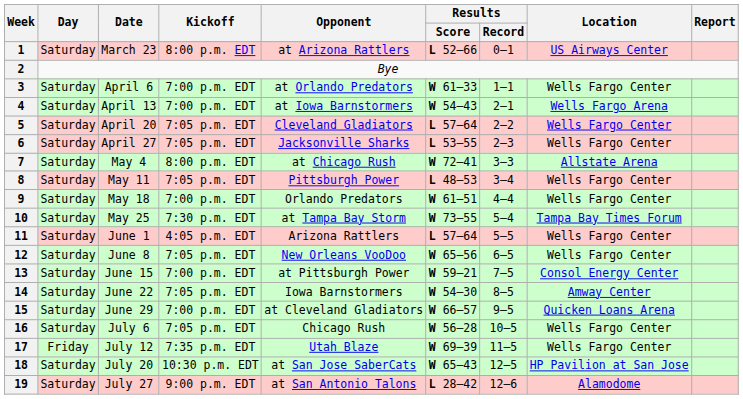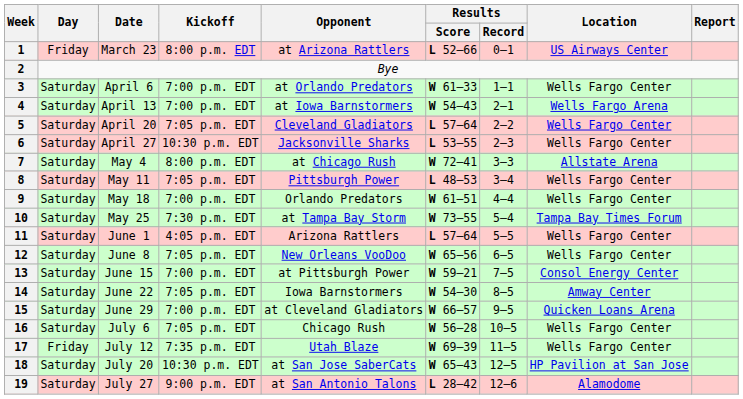1 | Day: Saturday -> Friday
6 | Kickoff: 7:05 p.m. EDT -> 10:30 p.m. EDT
